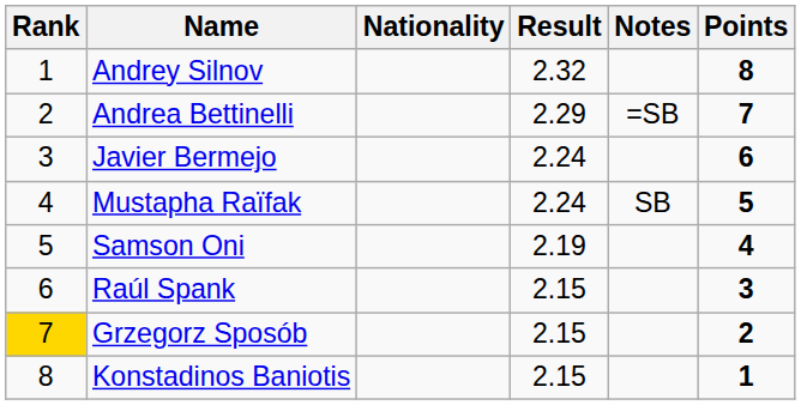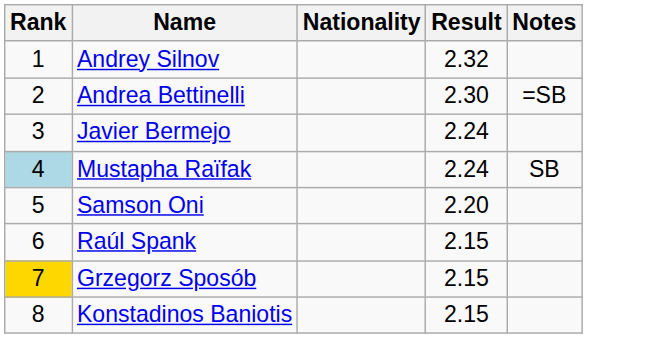- column: Points | 8 | 7 | 6 | 5 | 4 | 3 | 2 | 1
Andrea Bettinelli | Result: 2.29 -> 2.30
Mustapha Raïfak | Rank: no background -> lightblue background
Samson Oni | Result: 2.19 -> 2.20
